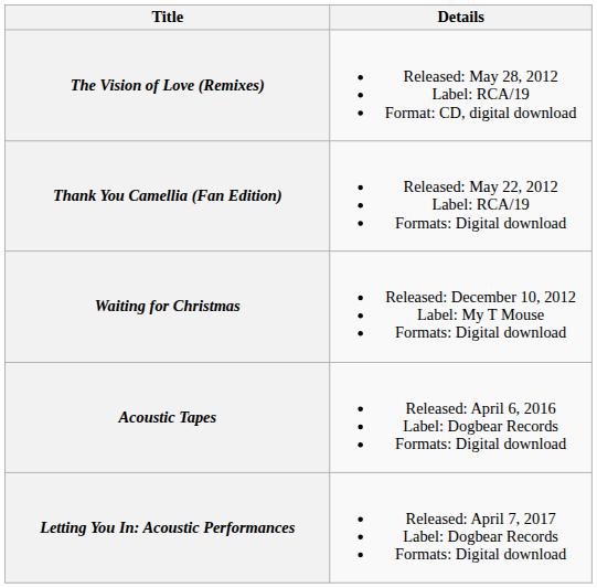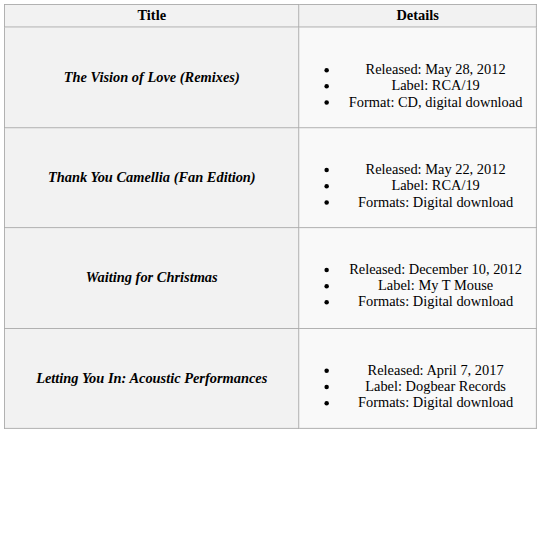- row: Acoustic Tapes | Released: April 6, 2016 Label: Dogbear Records Formats: Digital download
